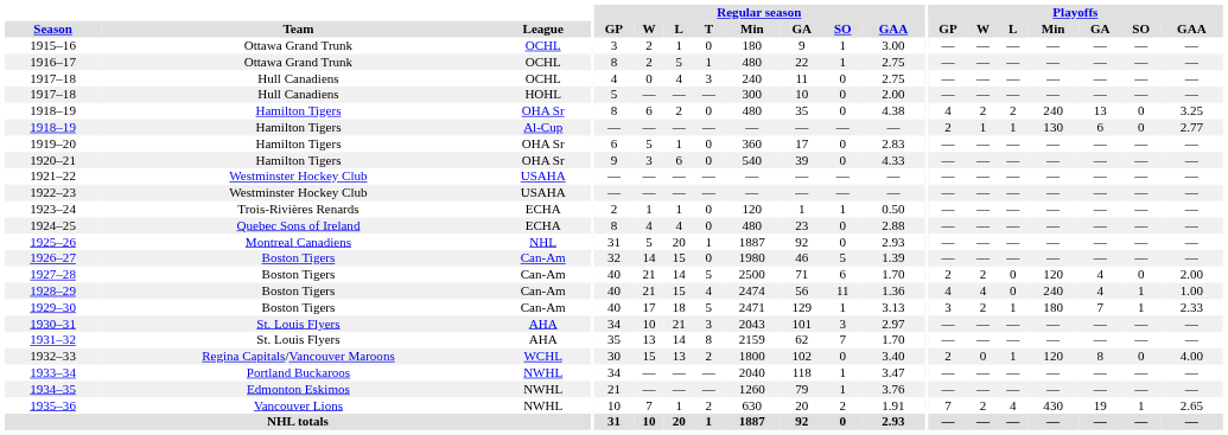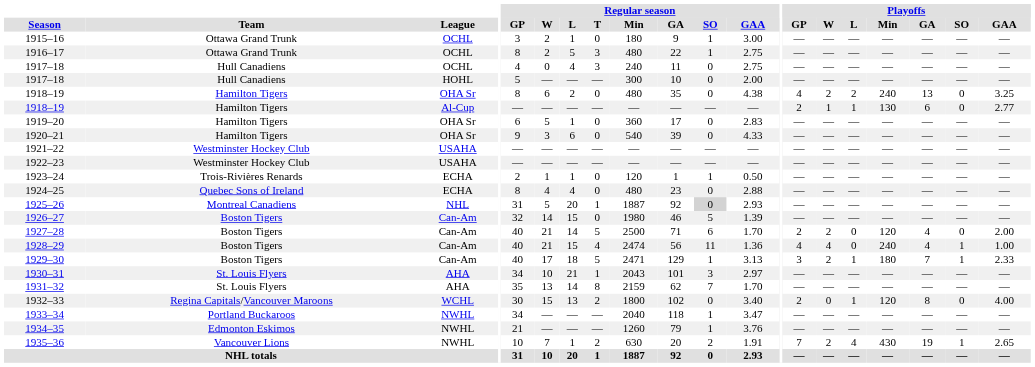1916–17 | Regular season / T: 1 -> 3
1925–26 | Regular season / SO: no background -> lightgrey background
1930–31 | Regular season / T: 3 -> 1
